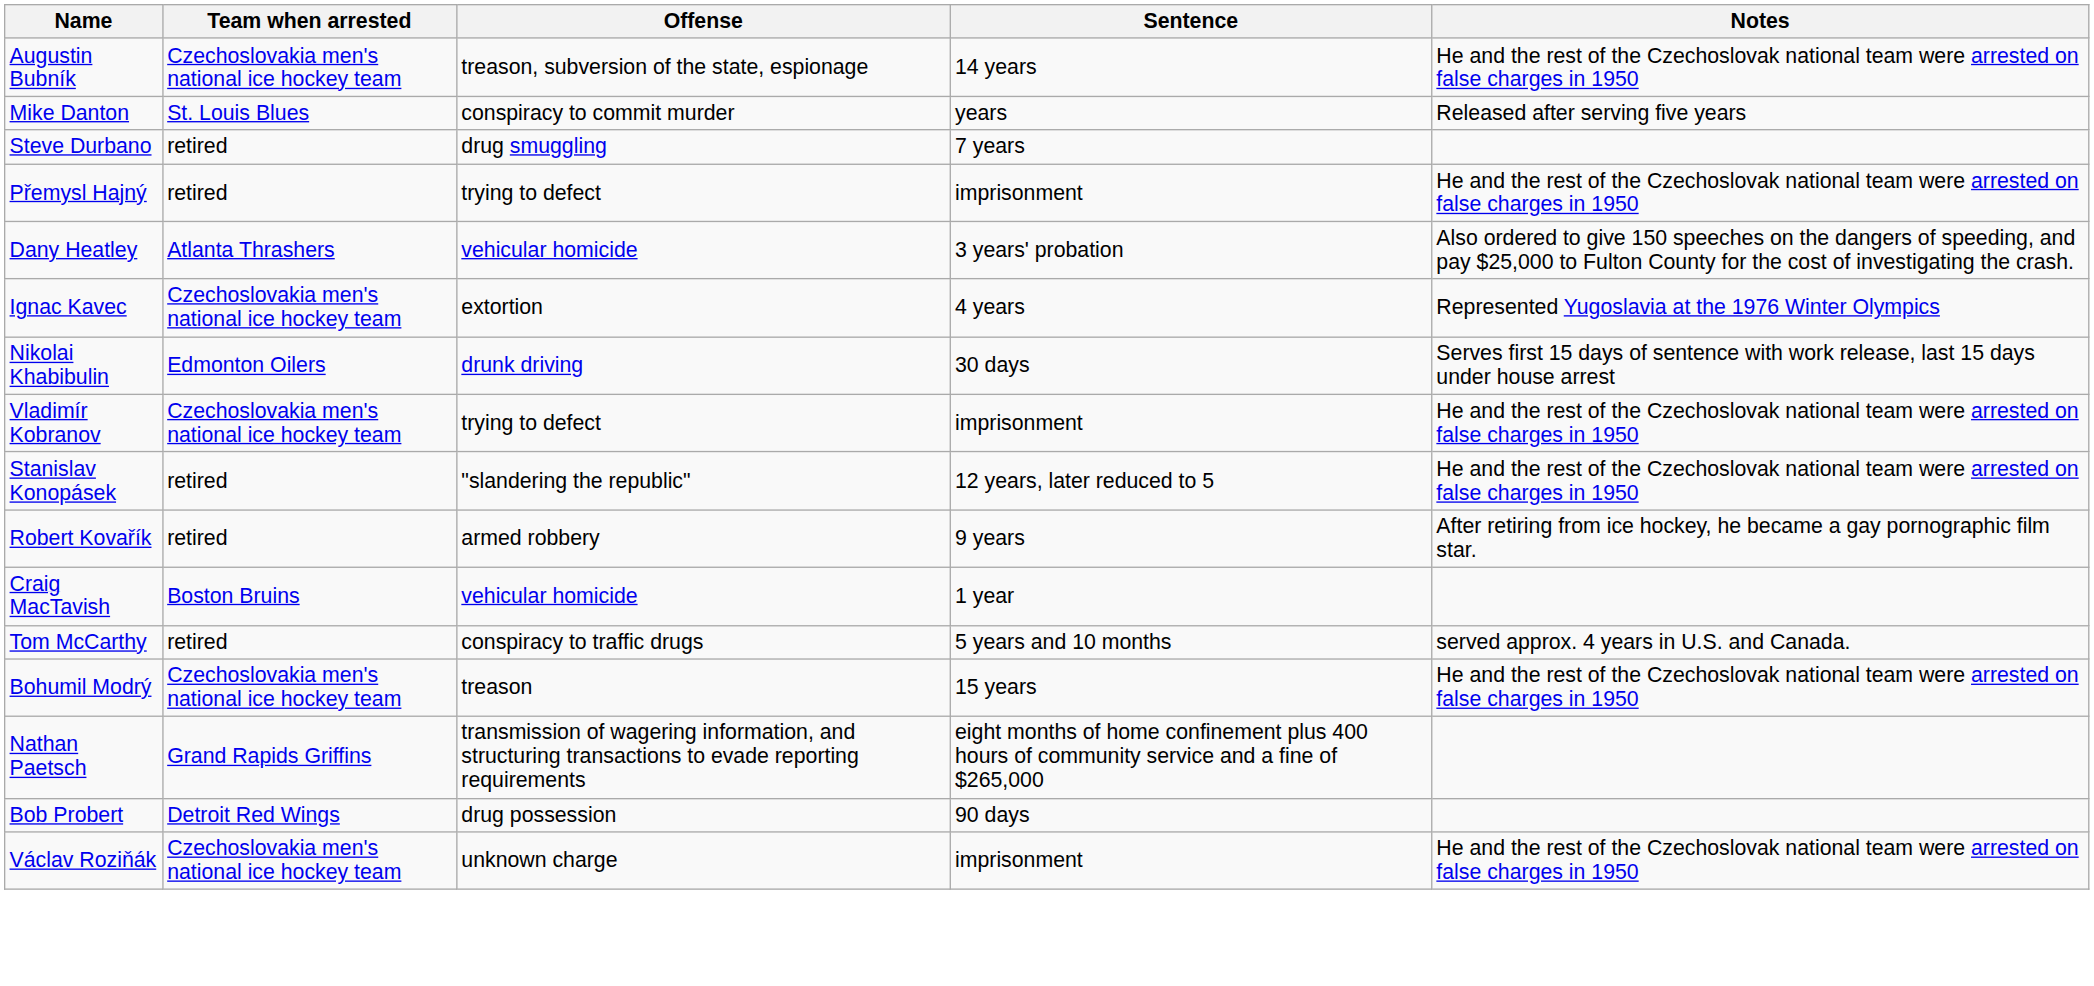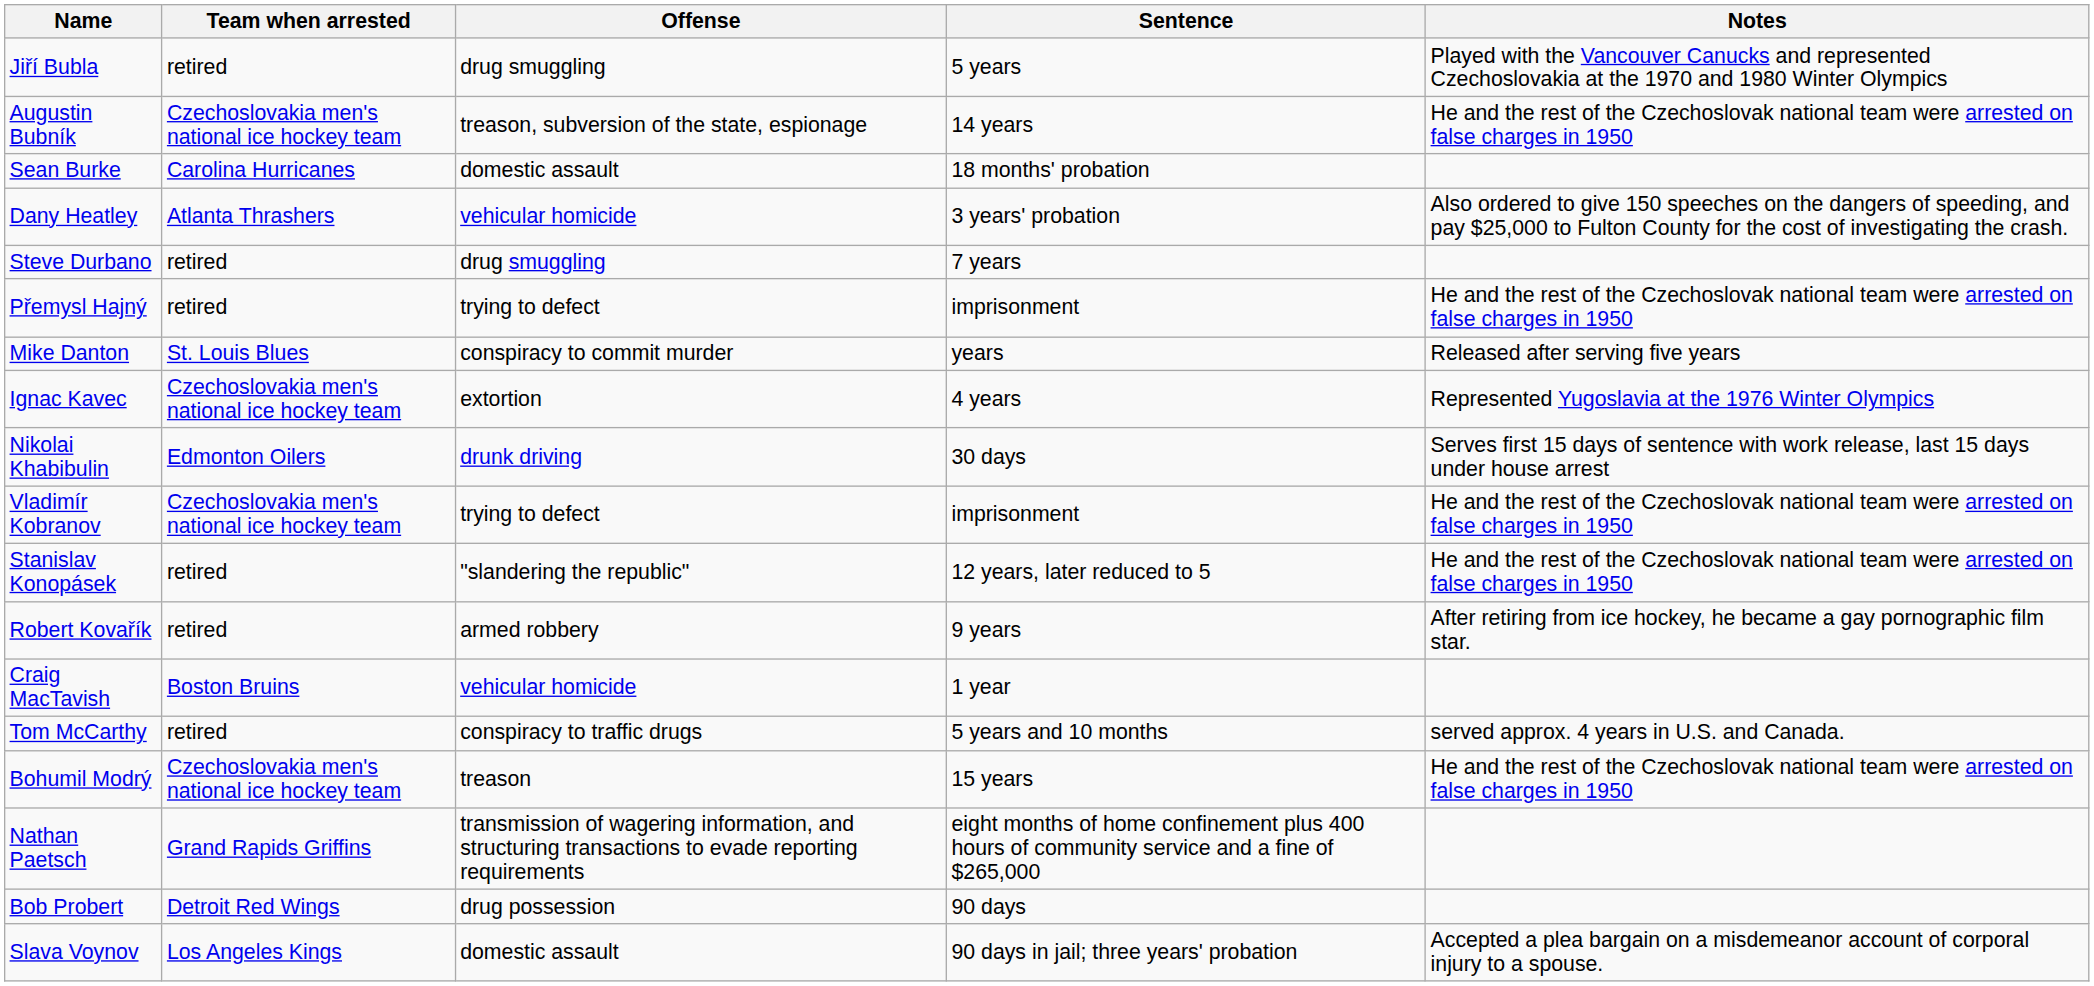+ row: Jiří Bubla | retired | drug smuggling | 5 years | Played with the Vancouver Canucks and represented Czechoslovakia at the 1970 and 1980 Winter Olympics
+ row: Sean Burke | Carolina Hurricanes | domestic assault | 18 months' probation
rows swapped: Mike Danton <-> Dany Heatley
- row: Václav Roziňák | Czechoslovakia men's national ice hockey team | unknown charge | imprisonment | He and the rest of the Czechoslovak national team were arrested on false charges in 1950
+ row: Slava Voynov | Los Angeles Kings | domestic assault | 90 days in jail; three years' probation | Accepted a plea bargain on a misdemeanor account of corporal injury to a spouse.
